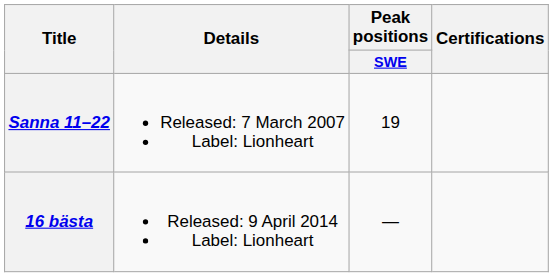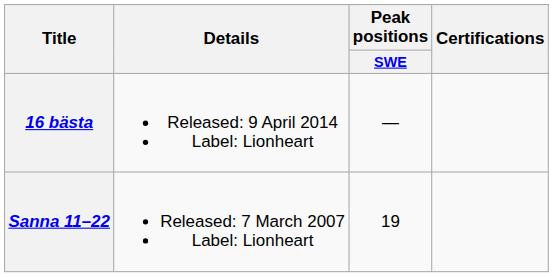rows swapped: Sanna 11–22 <-> 16 bästa
